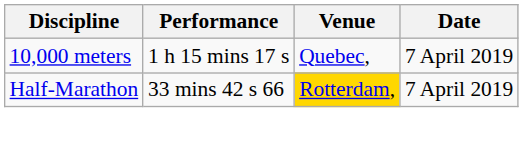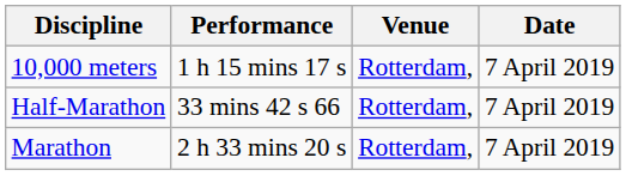10,000 meters | Venue: Quebec, -> Rotterdam,
Half-Marathon | Venue: gold background -> no background
+ row: Marathon | 2 h 33 mins 20 s | Rotterdam, | 7 April 2019
